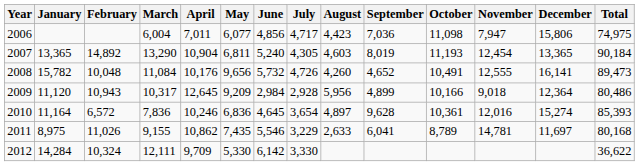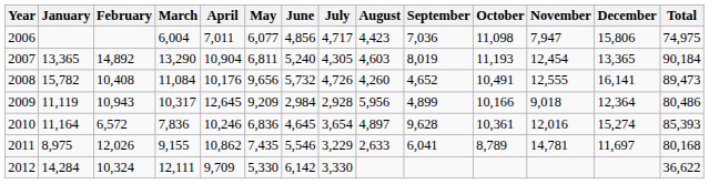2008 | February: 10,048 -> 10,408
2009 | January: 11,120 -> 11,119
2011 | February: 11,026 -> 12,026
